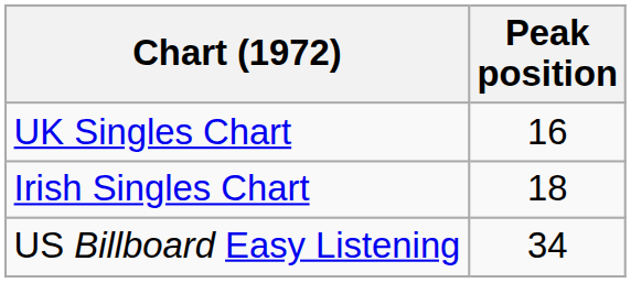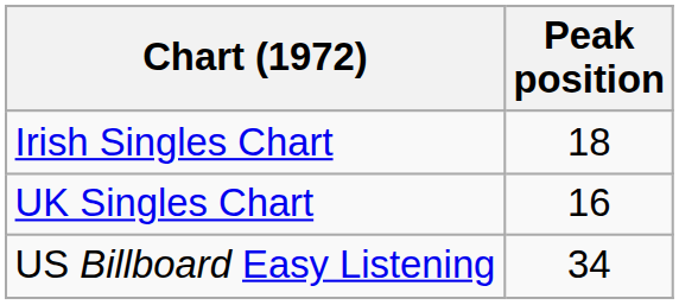rows swapped: Irish Singles Chart <-> UK Singles Chart
